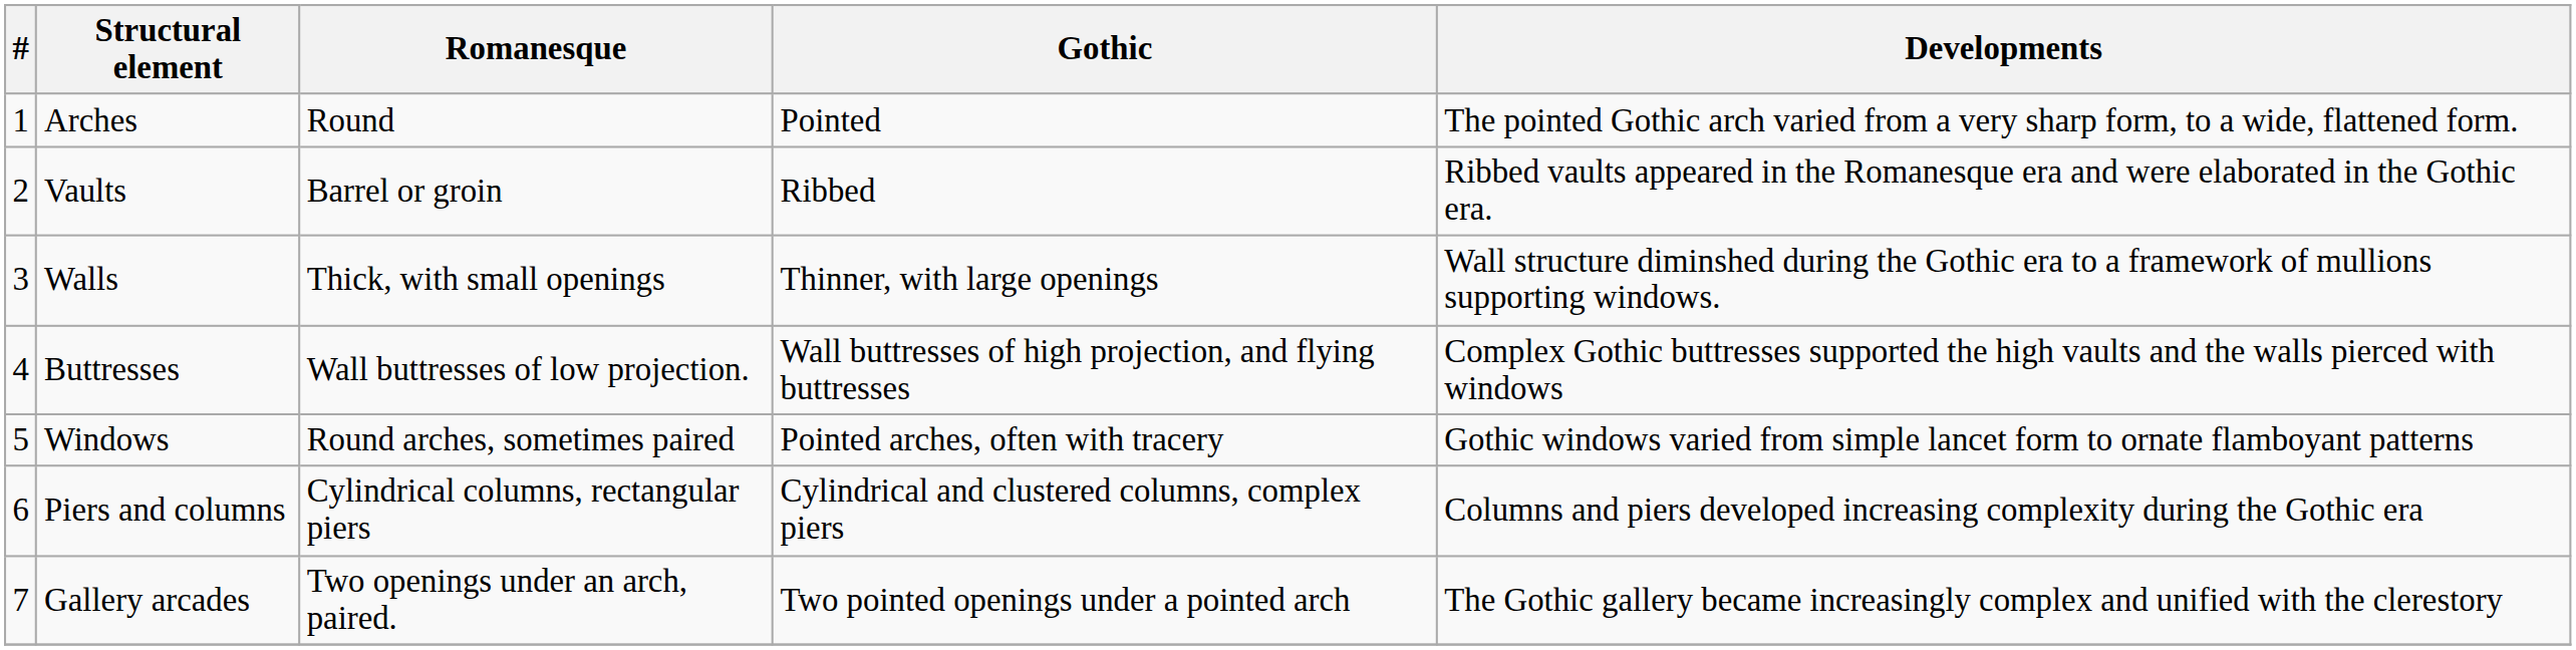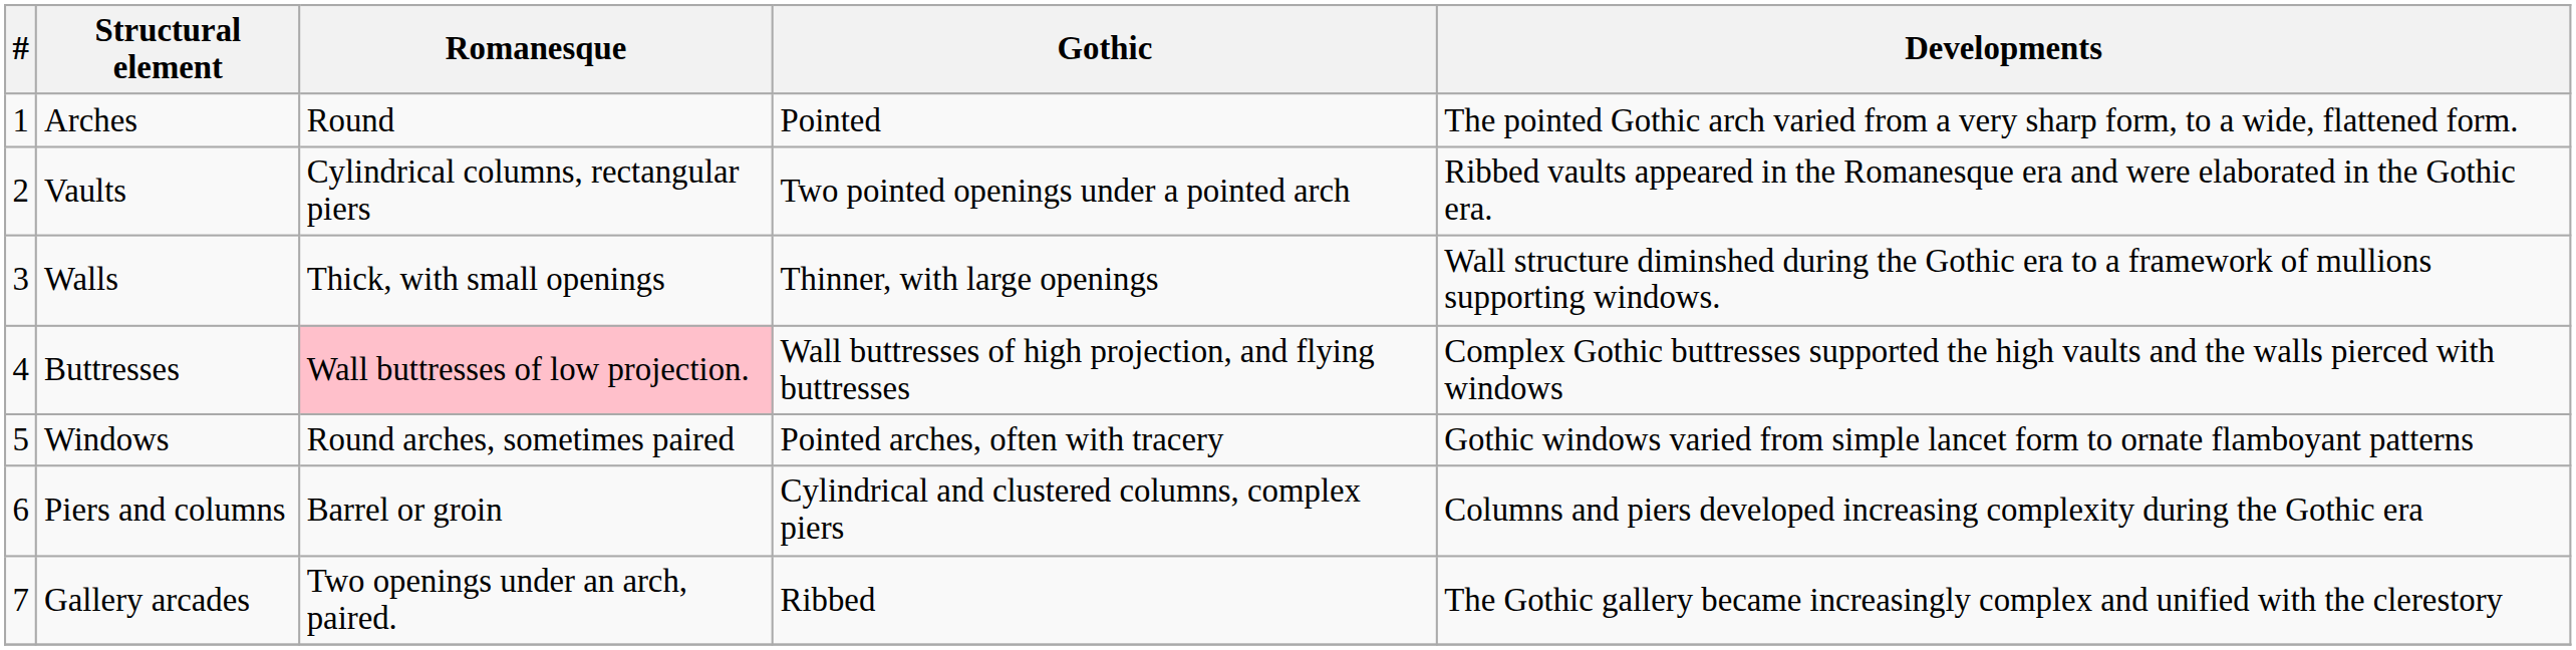Vaults | Romanesque: Barrel or groin -> Cylindrical columns, rectangular piers
Vaults | Gothic: Ribbed -> Two pointed openings under a pointed arch
Buttresses | Romanesque: no background -> pink background
Piers and columns | Romanesque: Cylindrical columns, rectangular piers -> Barrel or groin
Gallery arcades | Gothic: Two pointed openings under a pointed arch -> Ribbed
